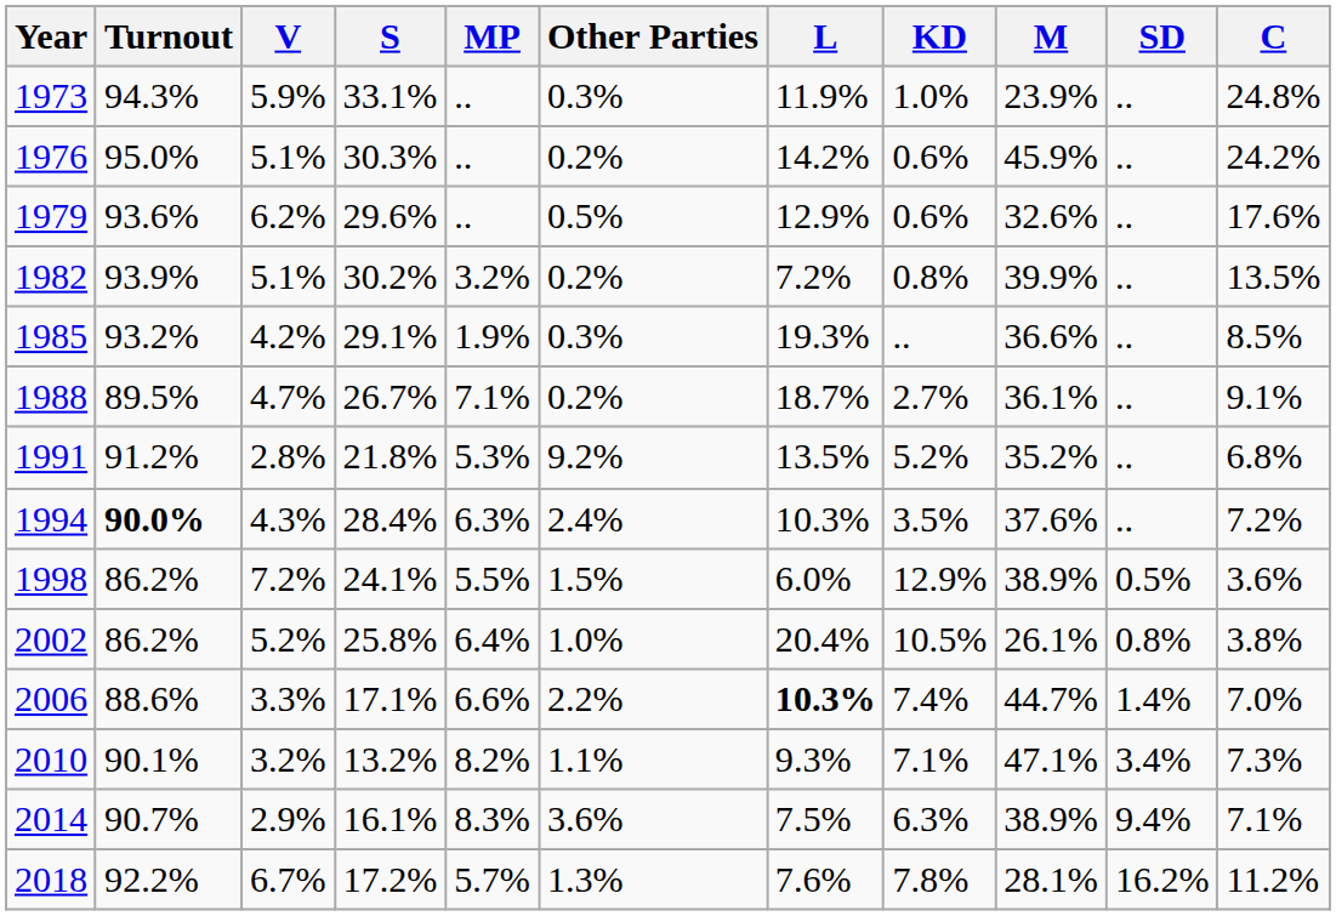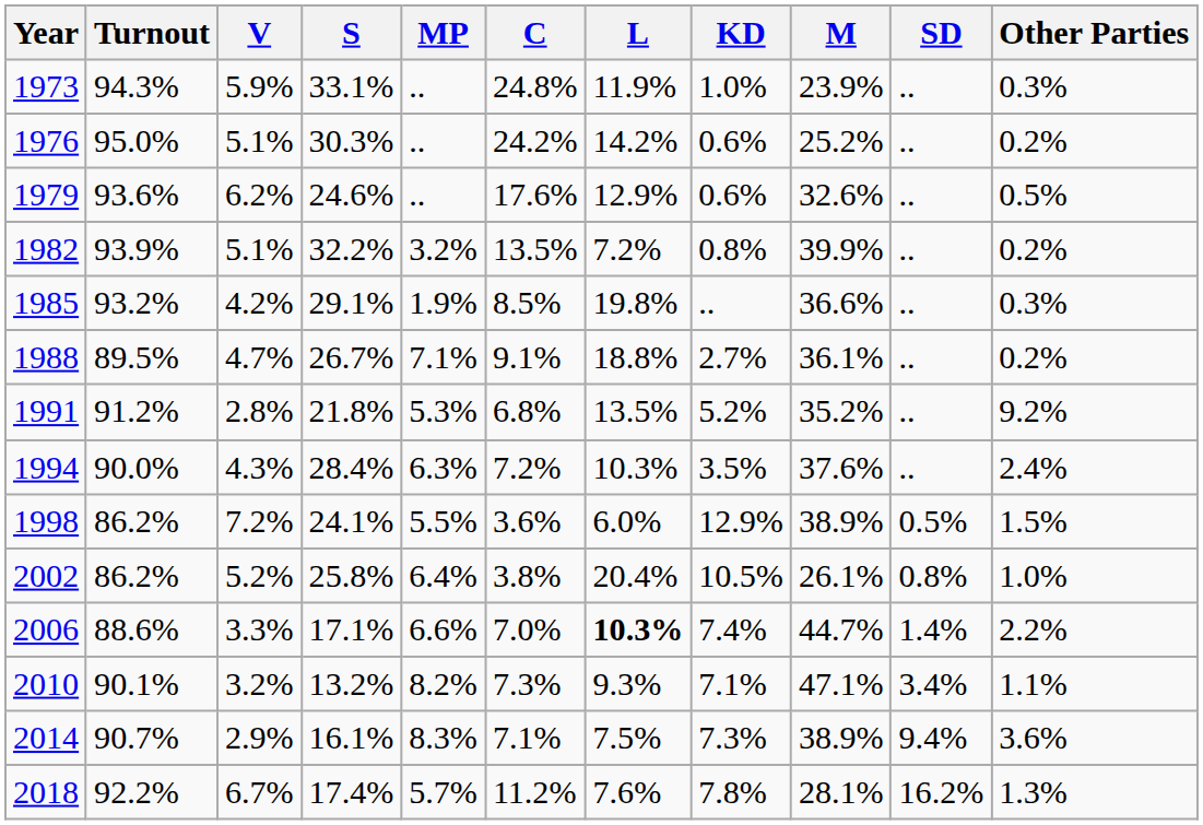columns swapped: C <-> Other Parties
1976 | M: 45.9% -> 25.2%
1979 | S: 29.6% -> 24.6%
1982 | S: 30.2% -> 32.2%
1985 | L: 19.3% -> 19.8%
1988 | L: 18.7% -> 18.8%
1994 | Turnout: bold -> normal
2014 | KD: 6.3% -> 7.3%
2018 | S: 17.2% -> 17.4%
